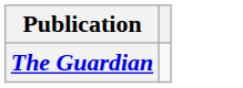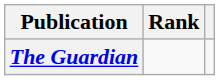+ column: Rank
